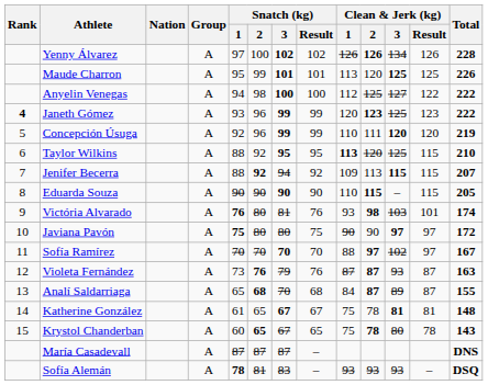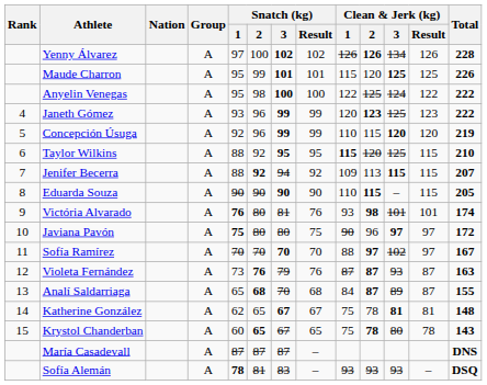Maude Charron | Clean & Jerk (kg) / 1: 113 -> 115
Anyelin Venegas | Snatch (kg) / 1: 94 -> 95
Anyelin Venegas | Clean & Jerk (kg) / 1: 112 -> 122
Anyelin Venegas | Clean & Jerk (kg) / 3: 127 -> 124
Janeth Gómez | Rank: bold -> normal
Concepción Úsuga | Clean & Jerk (kg) / 2: 111 -> 115
Taylor Wilkins | Clean & Jerk (kg) / 1: 113 -> 115
Victória Alvarado | Clean & Jerk (kg) / 3: 103 -> 101
Javiana Pavón | Clean & Jerk (kg) / 2: 90 -> 96
Katherine González | Snatch (kg) / 1: 61 -> 62
